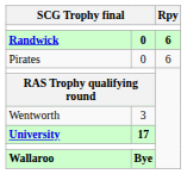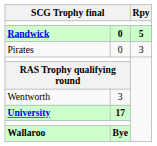Randwick | Rpy: 6 -> 5
Pirates | Rpy: 6 -> 3
